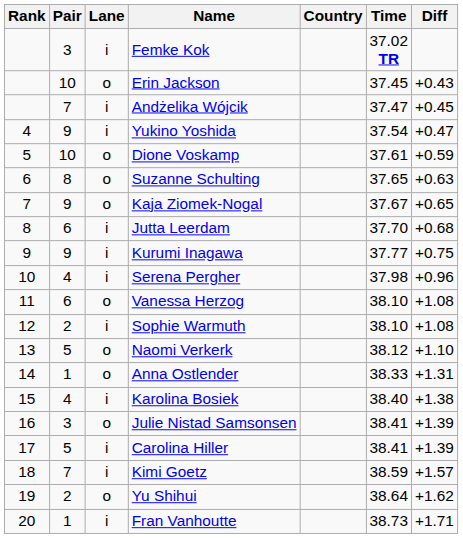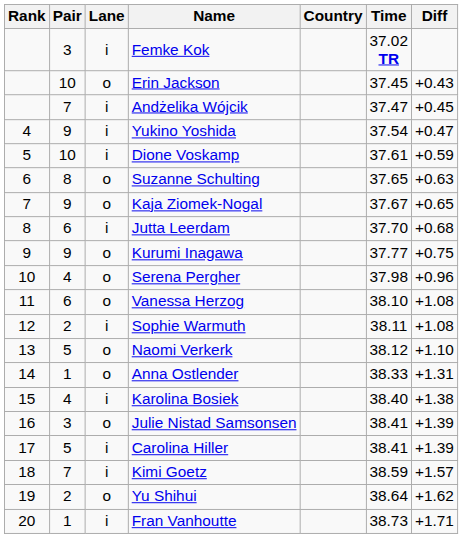Dione Voskamp | Lane: o -> i
Kurumi Inagawa | Lane: i -> o
Serena Pergher | Lane: i -> o
Sophie Warmuth | Time: 38.10 -> 38.11
